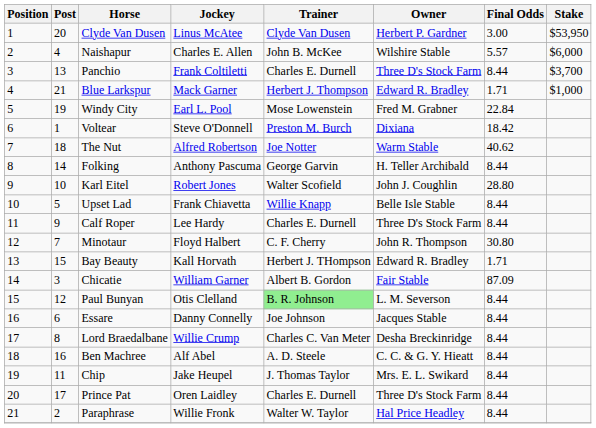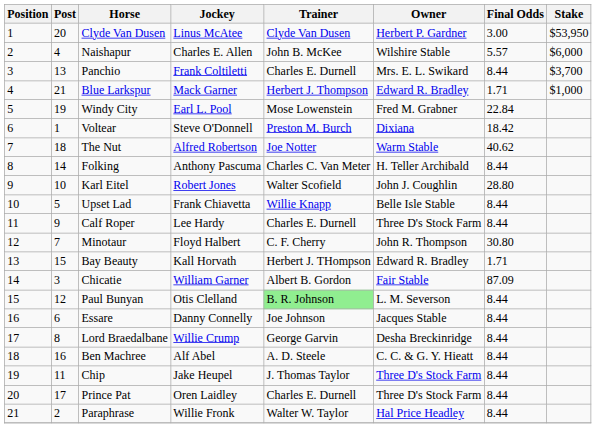Panchio | Owner: Three D's Stock Farm -> Mrs. E. L. Swikard
Folking | Trainer: George Garvin -> Charles C. Van Meter
Lord Braedalbane | Trainer: Charles C. Van Meter -> George Garvin
Chip | Owner: Mrs. E. L. Swikard -> Three D's Stock Farm
